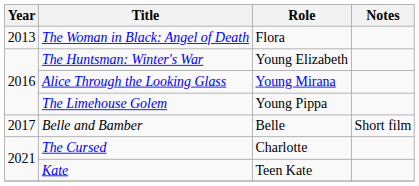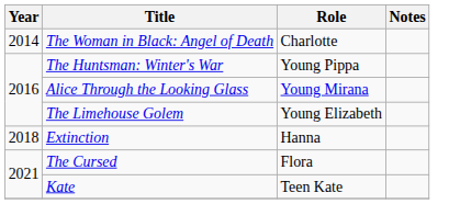The Woman in Black: Angel of Death | Year: 2013 -> 2014
The Woman in Black: Angel of Death | Role: Flora -> Charlotte
The Huntsman: Winter's War | Role: Young Elizabeth -> Young Pippa
The Limehouse Golem | Role: Young Pippa -> Young Elizabeth
- row: 2017 | Belle and Bamber | Belle | Short film
+ row: 2018 | Extinction | Hanna
The Cursed | Role: Charlotte -> Flora
